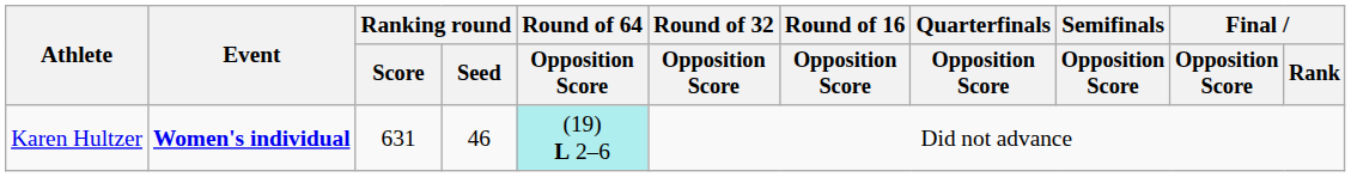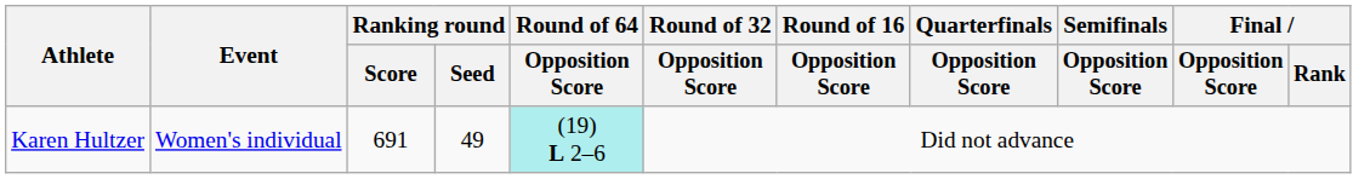Karen Hultzer | Event: bold -> normal
Karen Hultzer | Ranking round / Score: 631 -> 691
Karen Hultzer | Ranking round / Seed: 46 -> 49
